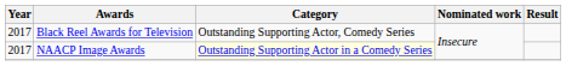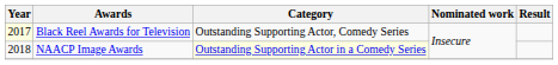Black Reel Awards for Television | Year: no background -> lightyellow background
NAACP Image Awards | Year: 2017 -> 2018
